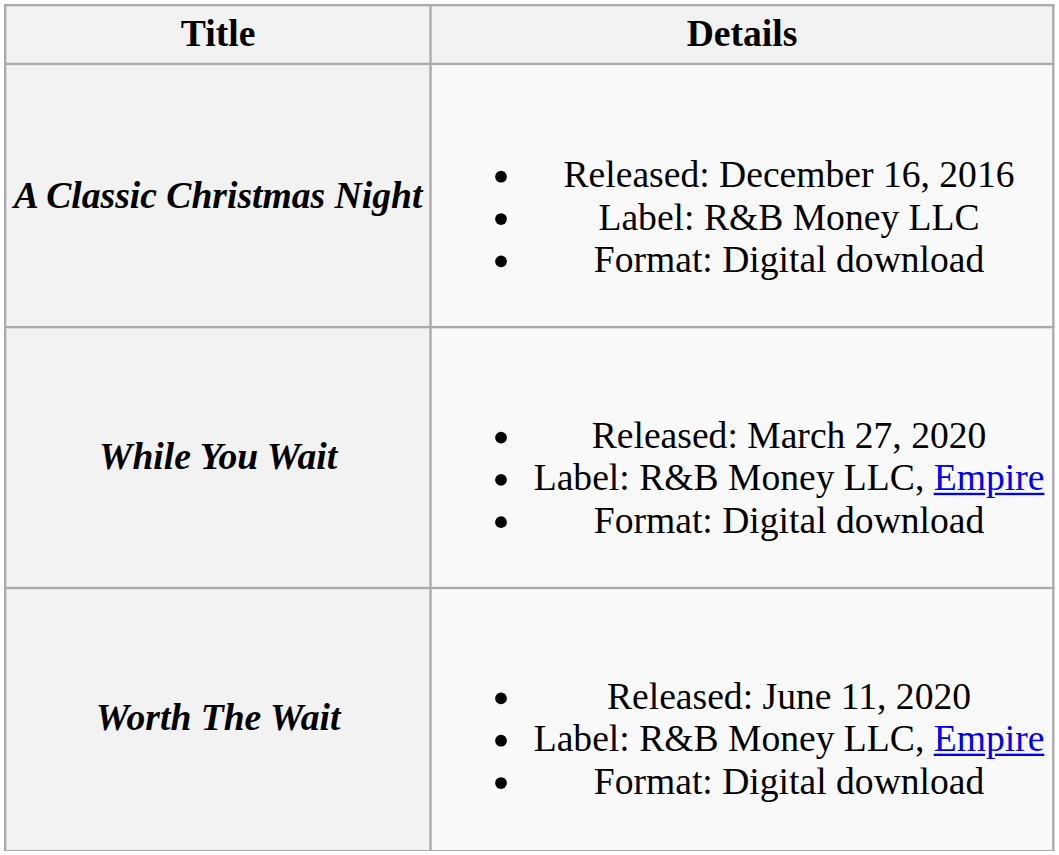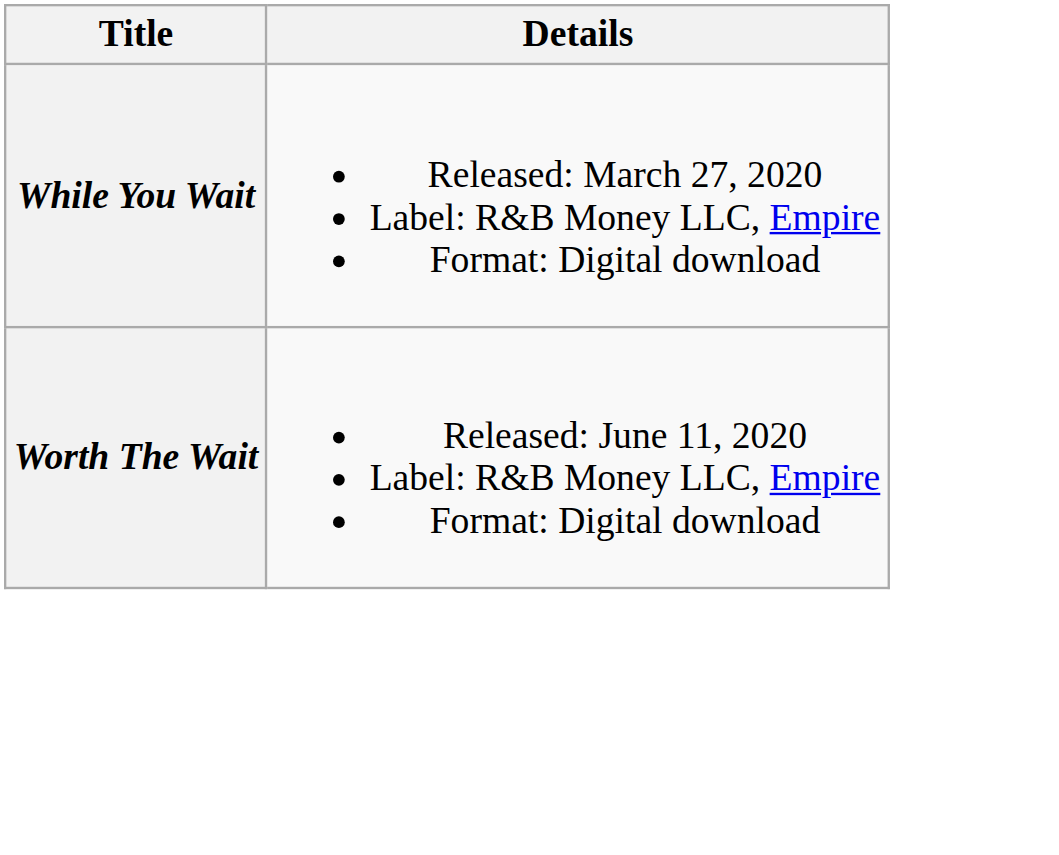- row: A Classic Christmas Night | Released: December 16, 2016 Label: R&B Money LLC Format: Digital download
